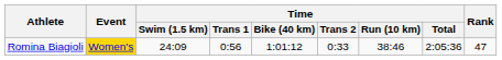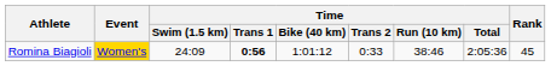Romina Biagioli | Time / Trans 1: normal -> bold
Romina Biagioli | Rank: 47 -> 45
